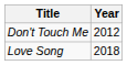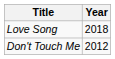rows swapped: Don't Touch Me <-> Love Song
